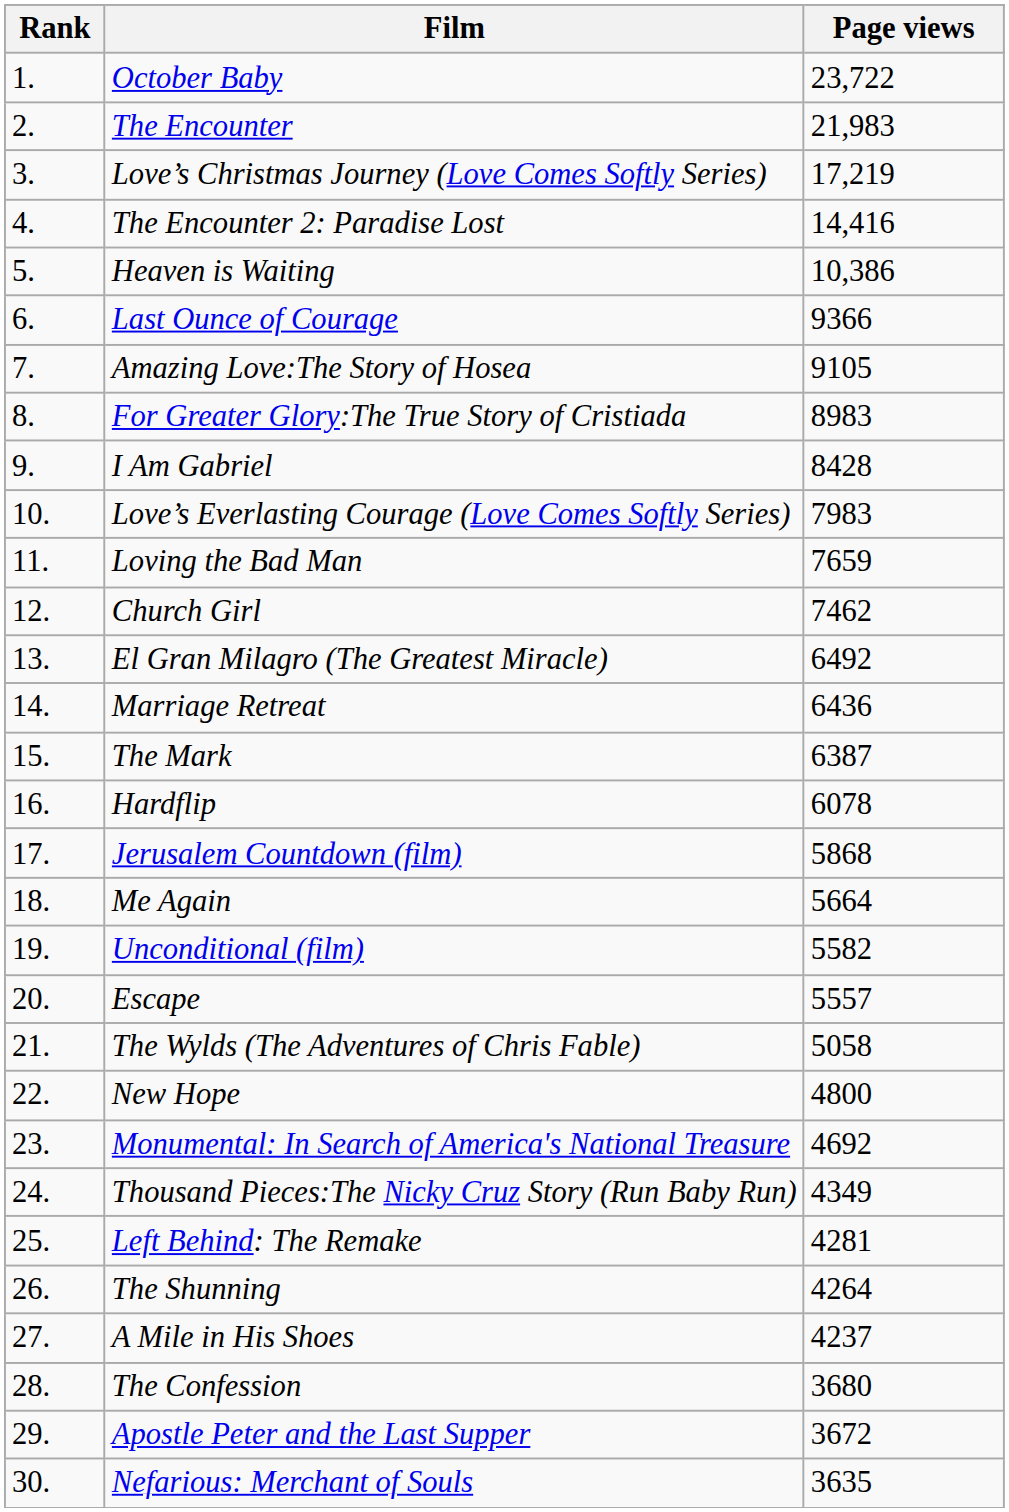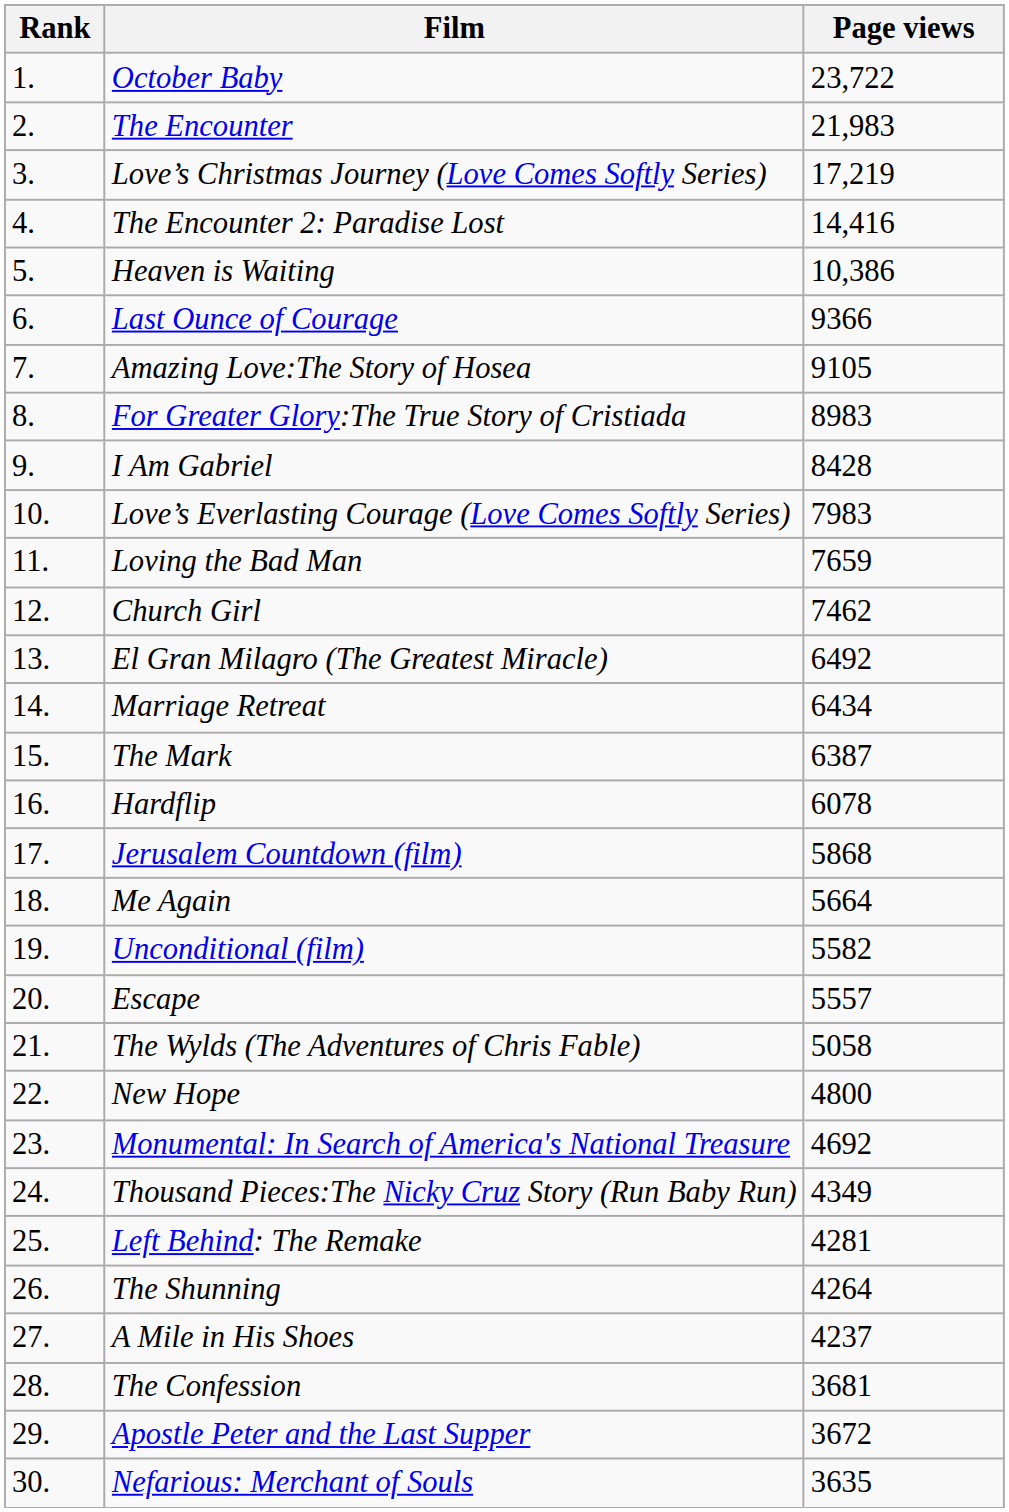Marriage Retreat | Page views: 6436 -> 6434
The Confession | Page views: 3680 -> 3681
